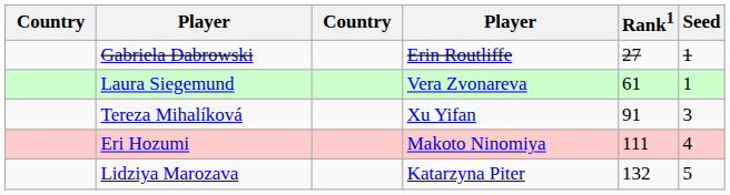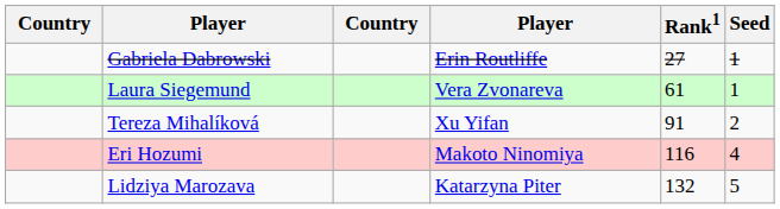Tereza Mihalíková | Seed: 3 -> 2
Eri Hozumi | Rank1: 111 -> 116
